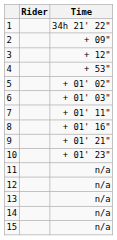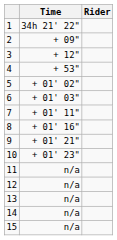columns swapped: Rider <-> Time
